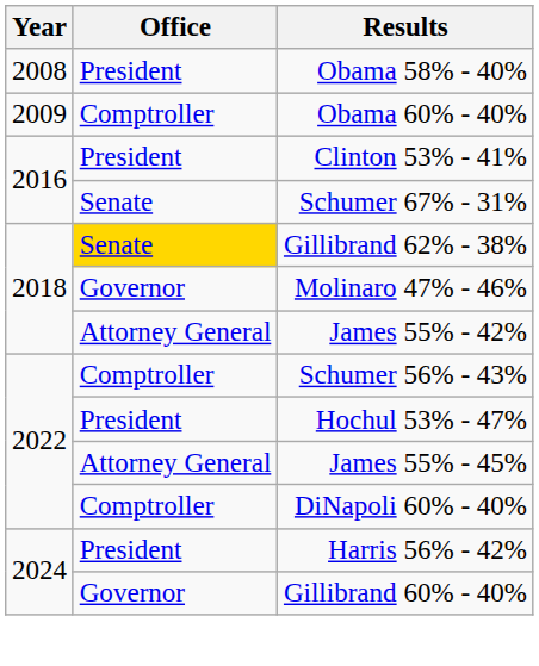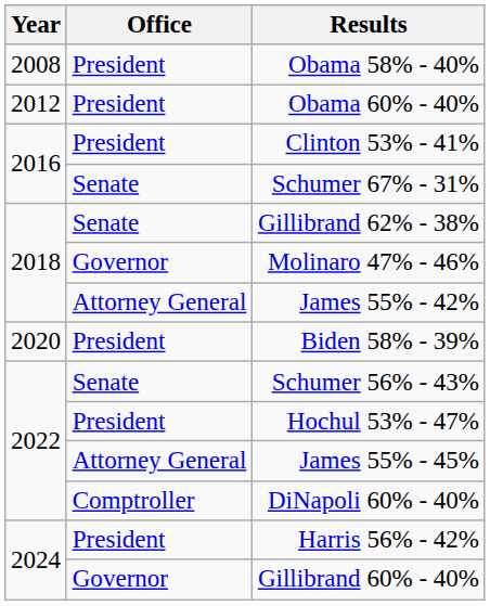Obama 60% - 40% | Year: 2009 -> 2012
Obama 60% - 40% | Office: Comptroller -> President
Gillibrand 62% - 38% | Office: gold background -> no background
+ row: 2020 | President | Biden 58% - 39%
Schumer 56% - 43% | Office: Comptroller -> Senate
